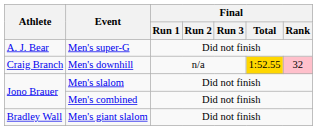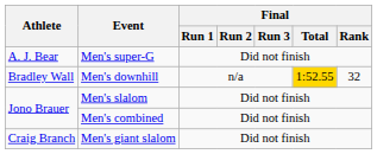Men's downhill | Athlete: Craig Branch -> Bradley Wall
Men's downhill | Final / Rank: pink background -> no background
Men's giant slalom | Athlete: Bradley Wall -> Craig Branch
